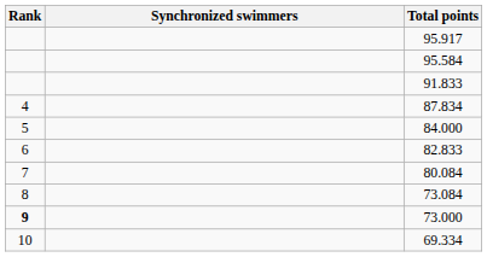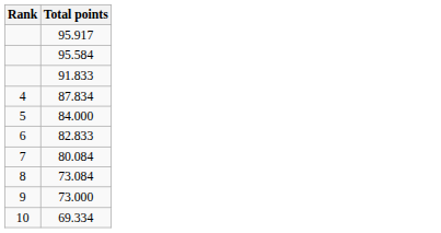- column: Synchronized swimmers
73.000 | Rank: bold -> normal
